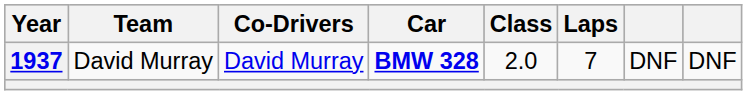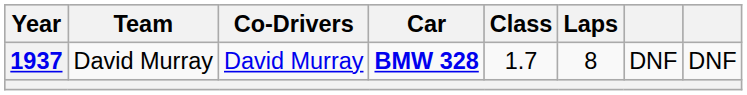1937 | Class: 2.0 -> 1.7
1937 | Laps: 7 -> 8
